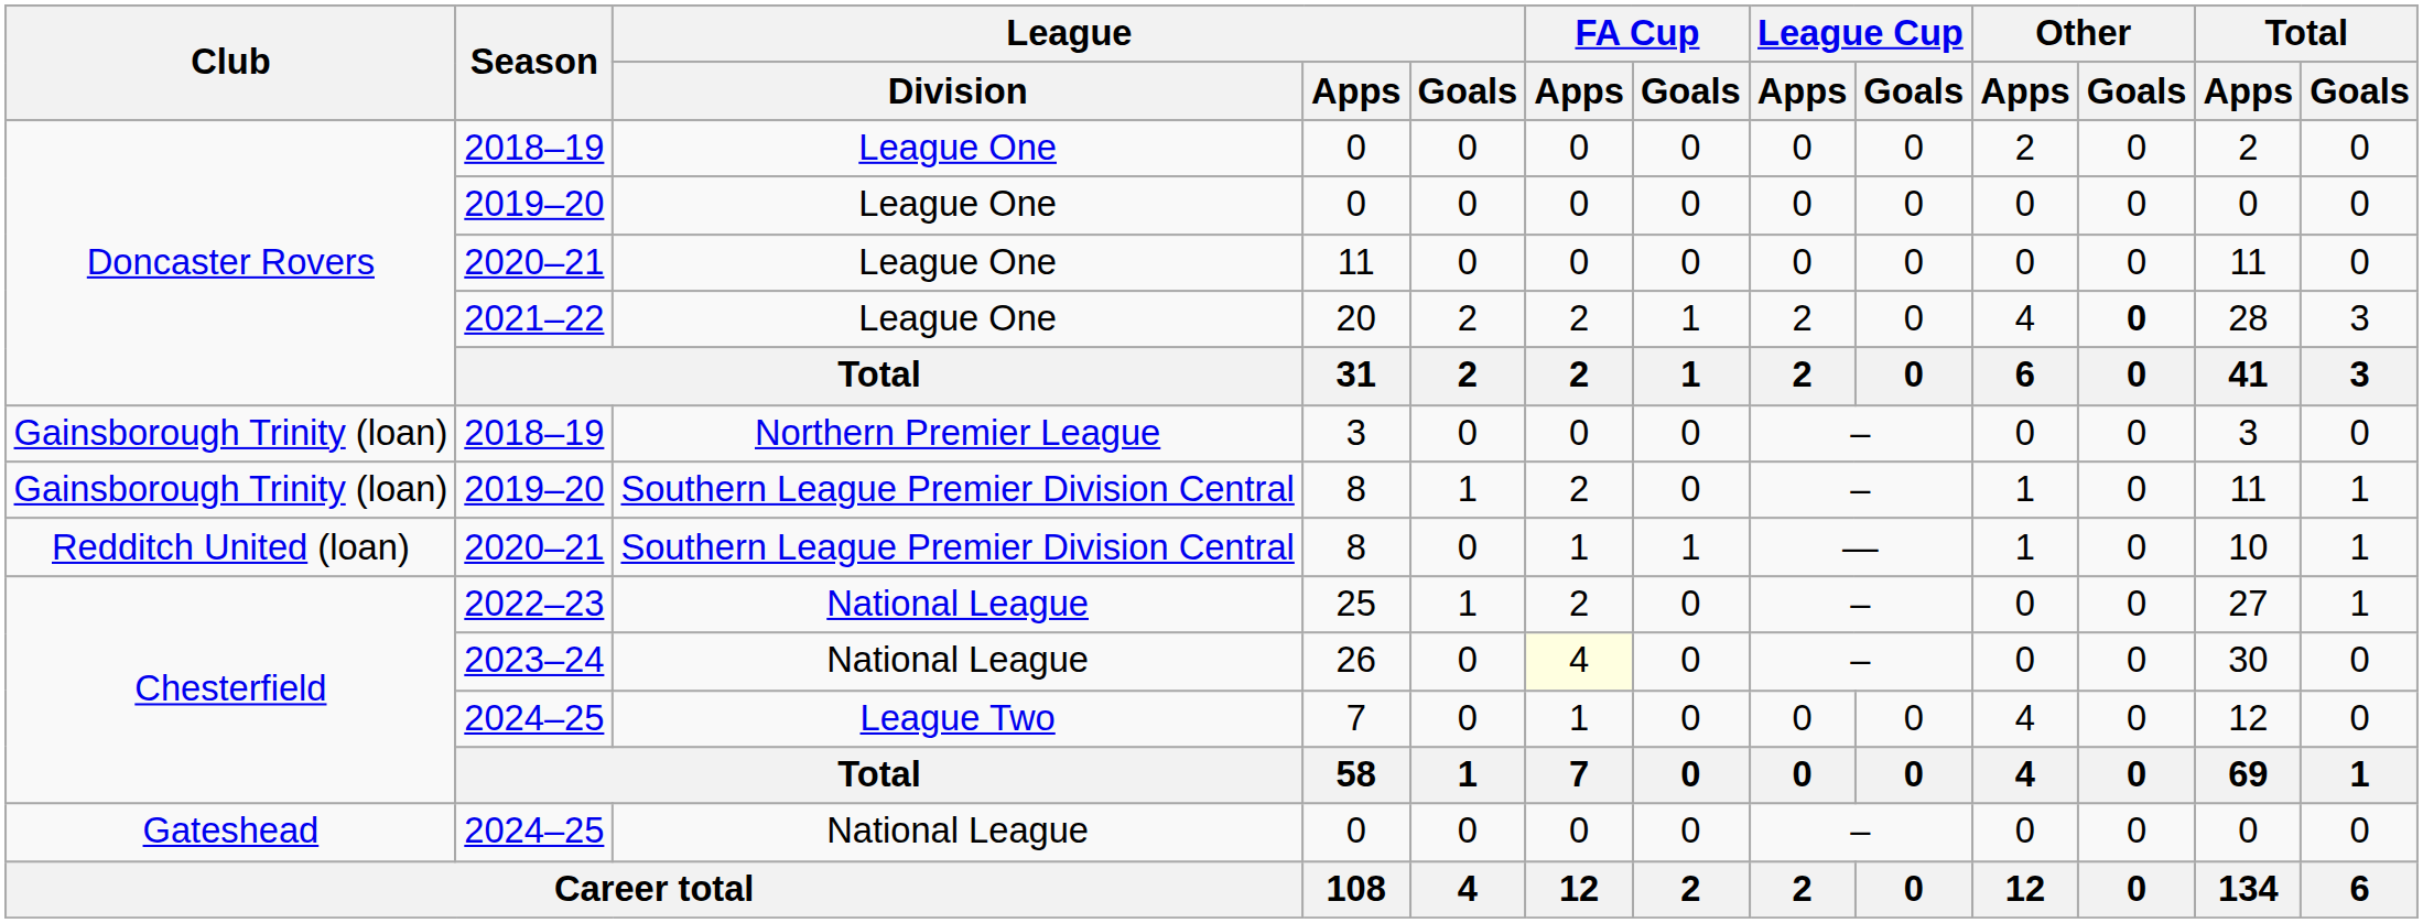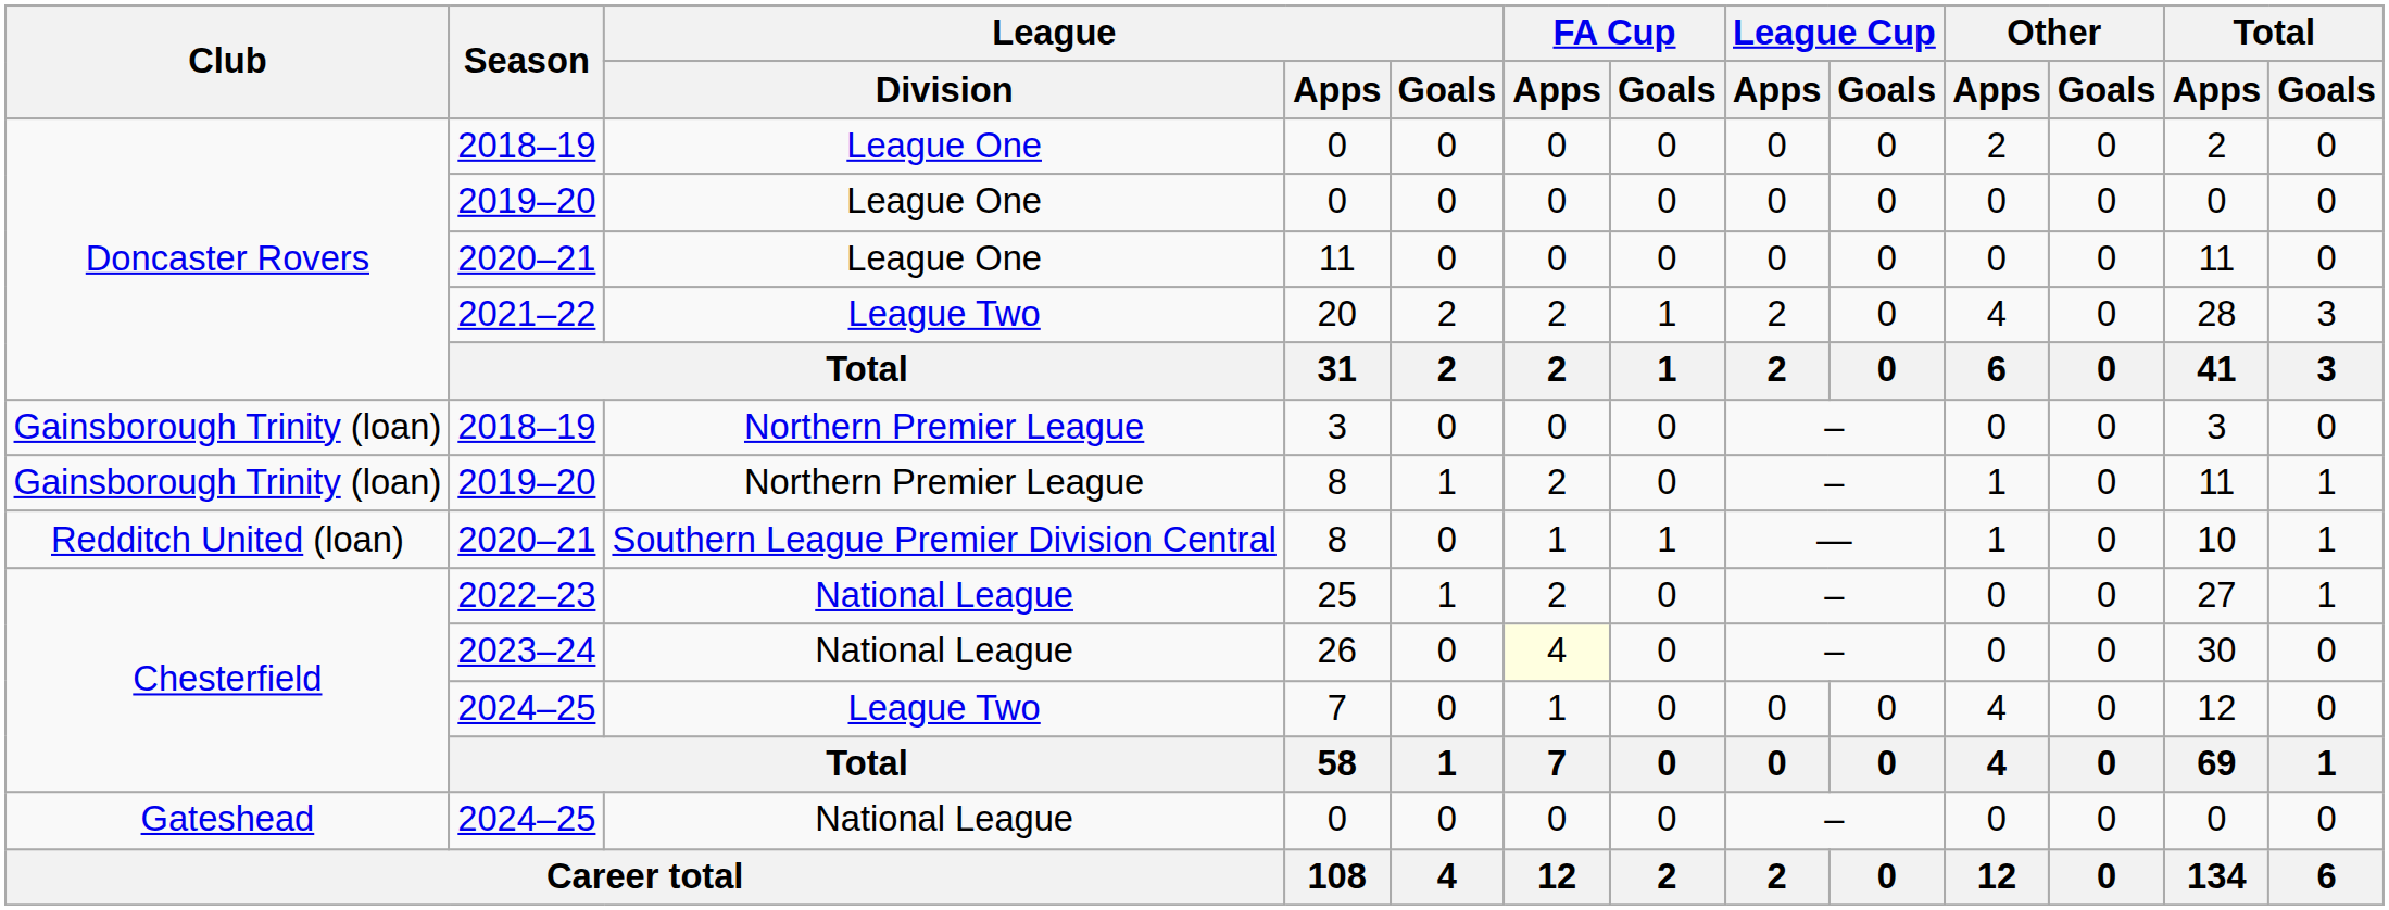20 | League / Division: League One -> League Two
20 | Other / Goals: bold -> normal
2019–20 / 8 | League / Division: Southern League Premier Division Central -> Northern Premier League
